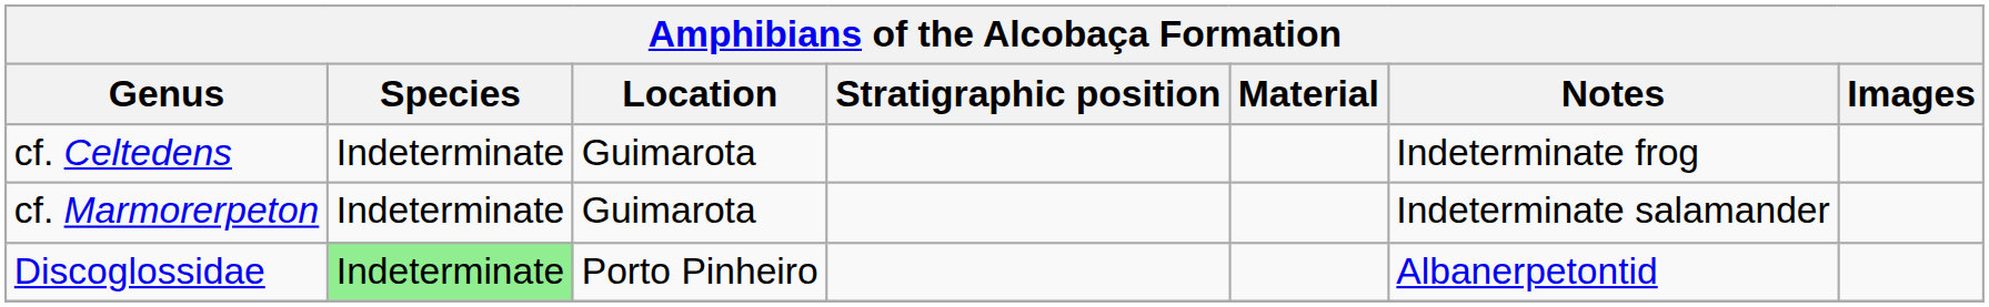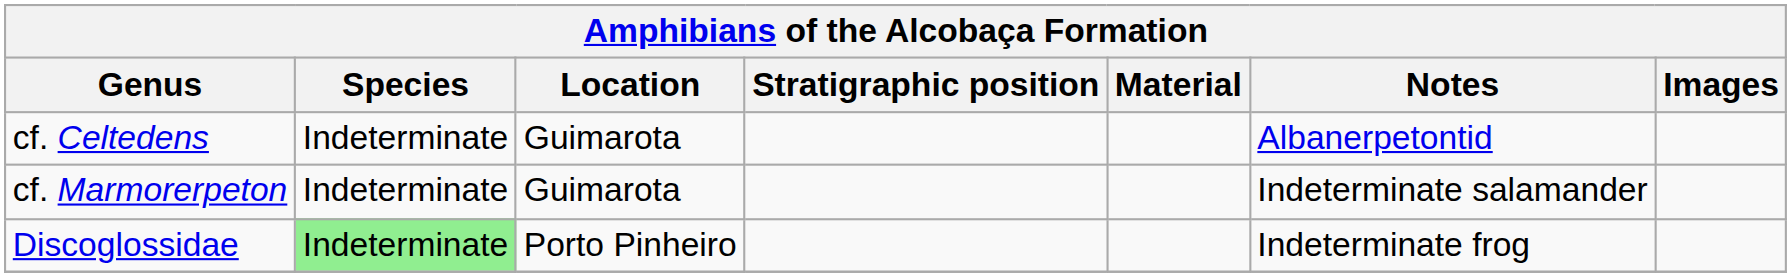cf. Celtedens | Notes: Indeterminate frog -> Albanerpetontid
Discoglossidae | Notes: Albanerpetontid -> Indeterminate frog
